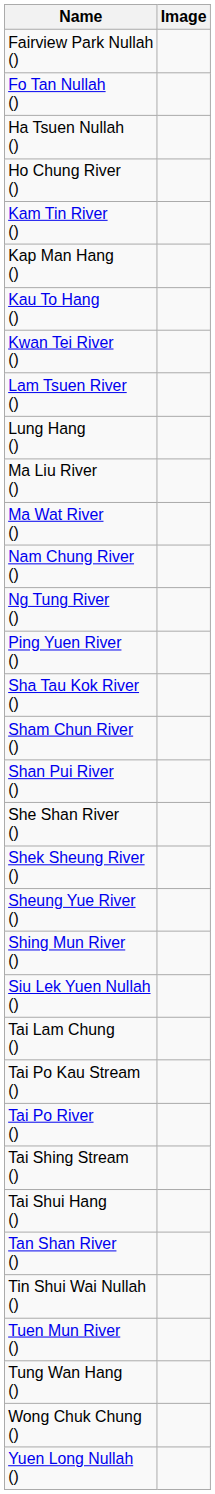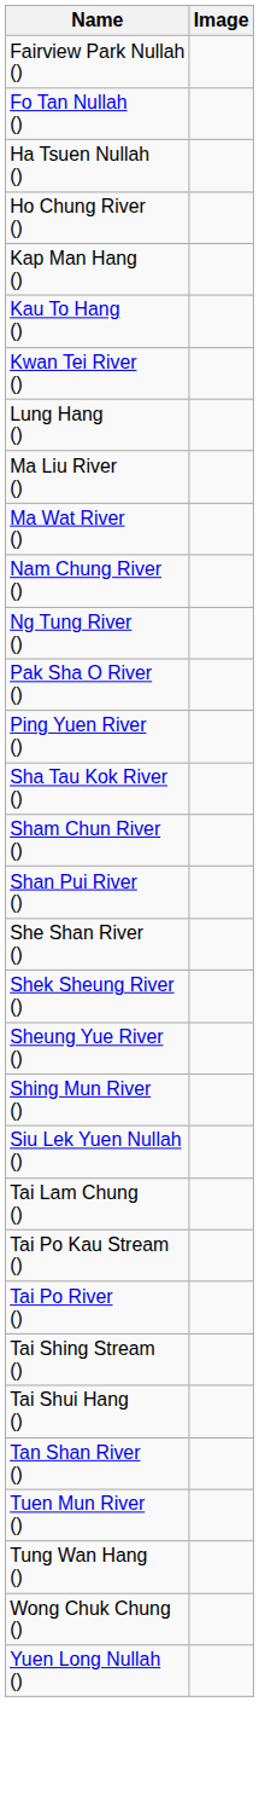- row: Kam Tin River ()
- row: Lam Tsuen River ()
+ row: Pak Sha O River ()
- row: Tin Shui Wai Nullah ()
